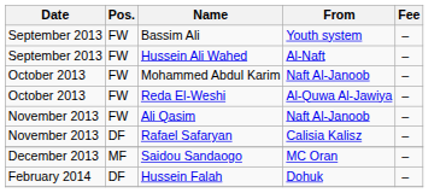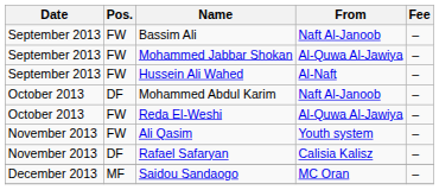Bassim Ali | From: Youth system -> Naft Al-Janoob
+ row: September 2013 | FW | Mohammed Jabbar Shokan | Al-Quwa Al-Jawiya | –
Mohammed Abdul Karim | Pos.: FW -> DF
Ali Qasim | From: Naft Al-Janoob -> Youth system
- row: February 2014 | DF | Hussein Falah | Dohuk | –
